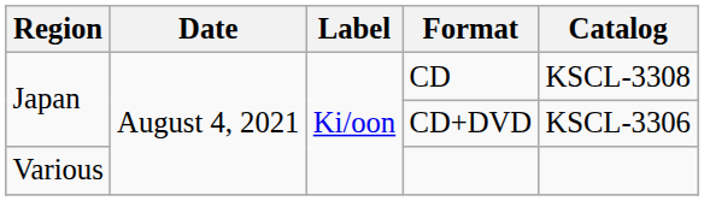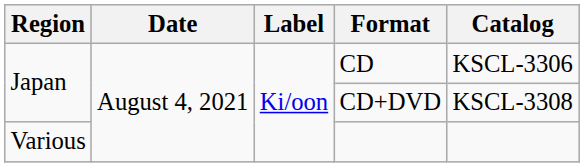CD | Catalog: KSCL-3308 -> KSCL-3306
CD+DVD | Catalog: KSCL-3306 -> KSCL-3308
